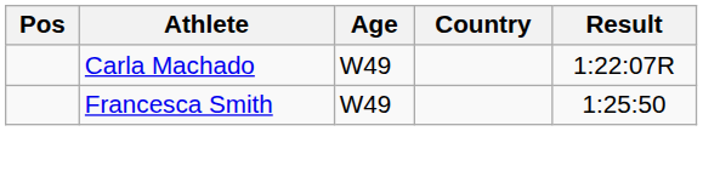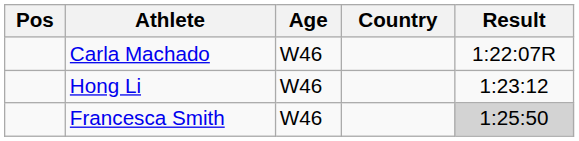Carla Machado | Age: W49 -> W46
+ row: Hong Li | W46 | 1:23:12
Francesca Smith | Age: W49 -> W46
Francesca Smith | Result: no background -> lightgrey background
